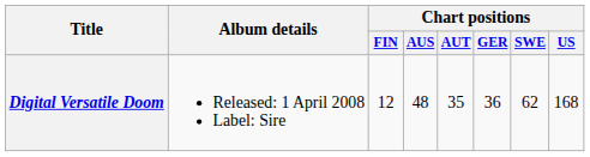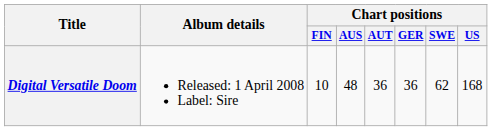Digital Versatile Doom | Chart positions / FIN: 12 -> 10
Digital Versatile Doom | Chart positions / AUT: 35 -> 36
